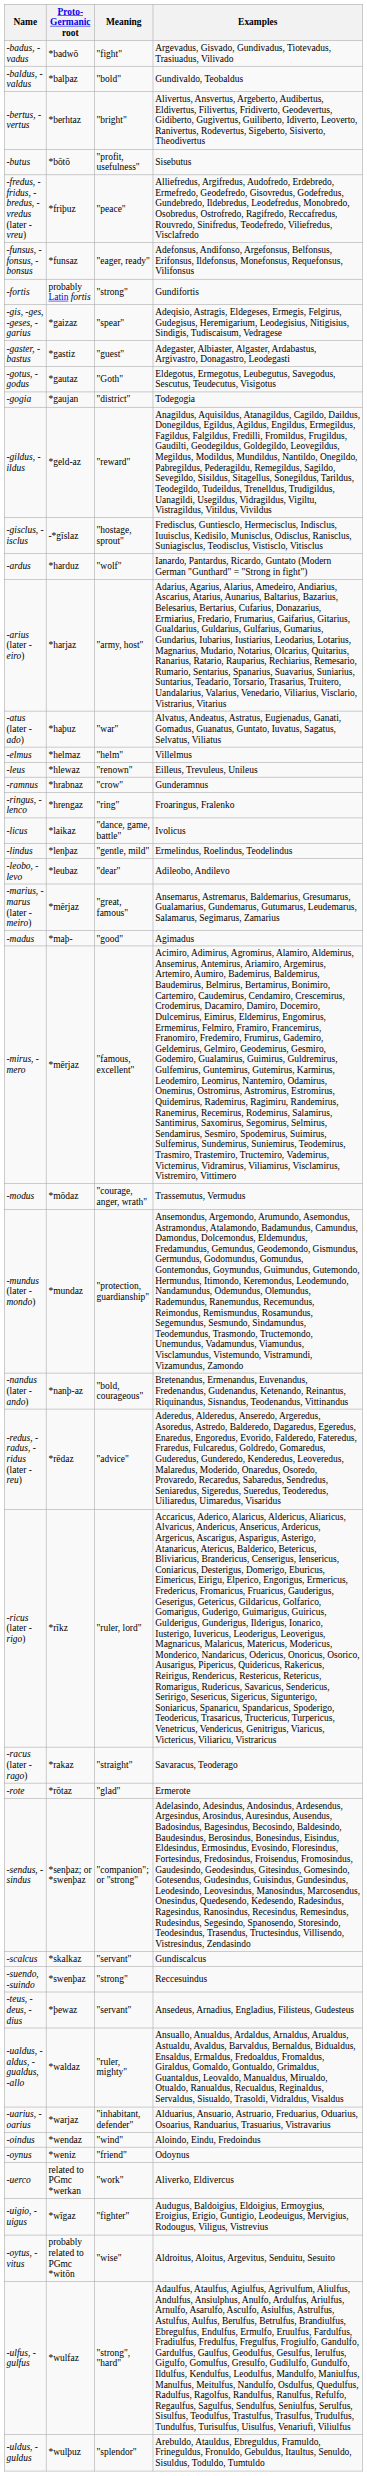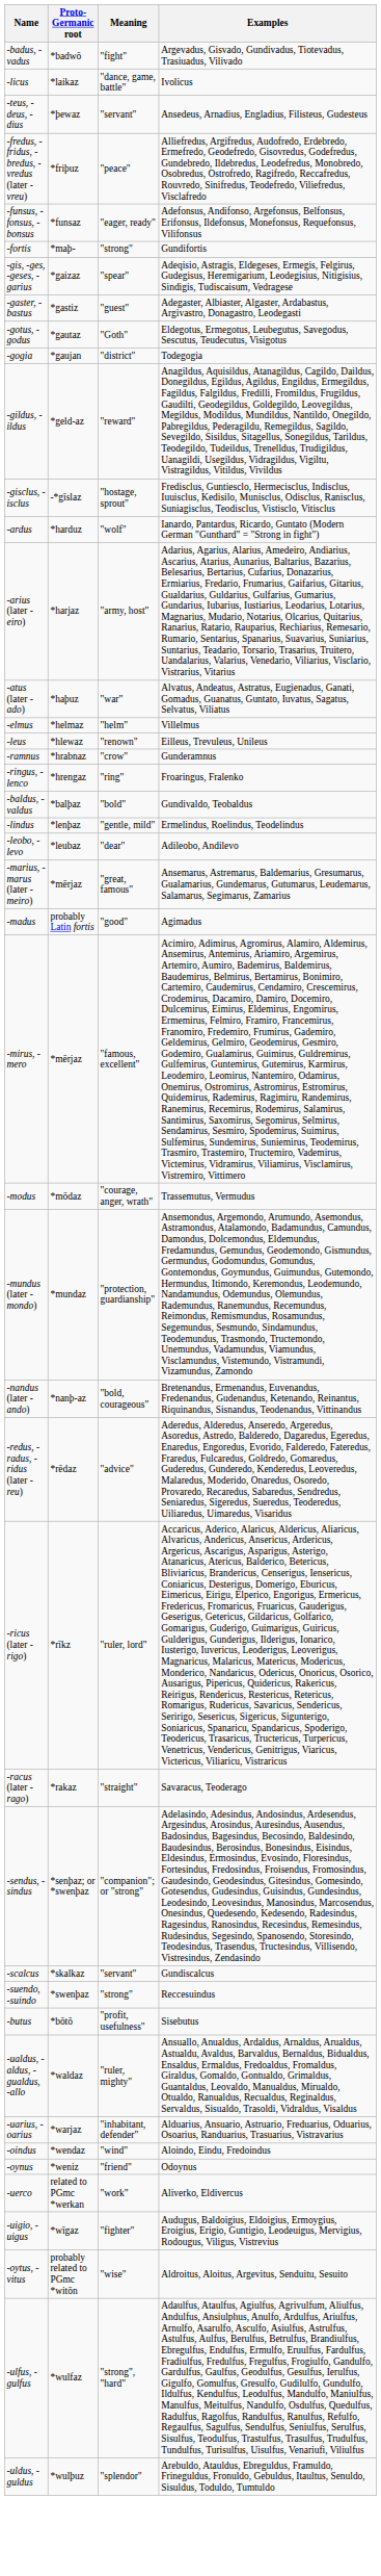rows swapped: -baldus, -valdus <-> -licus
- row: -bertus, -vertus | *berhtaz | "bright" | Alivertus, Ansvertus, Argeberto, Audibertus, Eldivertus, Filivertus, Fridiverto, Geodevertus, Gidiberto, Gugivertus, Guiliberto, Idiverto, Leoverto, Ranivertus, Rodevertus, Sigeberto, Sisiverto, Theodivertus
rows swapped: -butus <-> -teus, -deus, -dius
-fortis | Proto-Germanic root: probably Latin fortis -> *maþ-
-madus | Proto-Germanic root: *maþ- -> probably Latin fortis
- row: -rote | *rōtaz | "glad" | Ermerote
